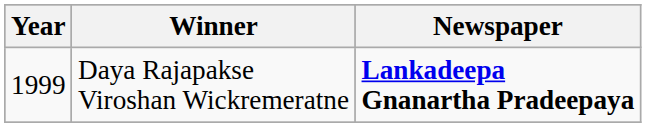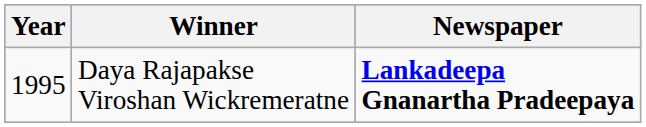Daya Rajapakse Viroshan Wickremeratne | Year: 1999 -> 1995
